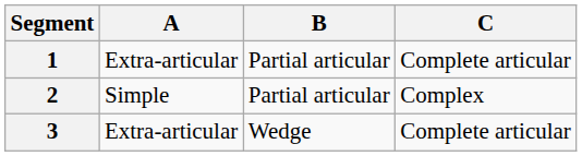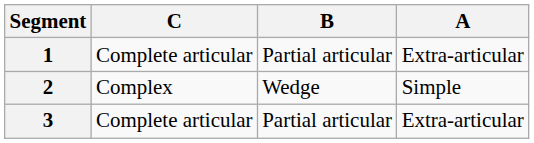columns swapped: A <-> C
2 | B: Partial articular -> Wedge
3 | B: Wedge -> Partial articular
